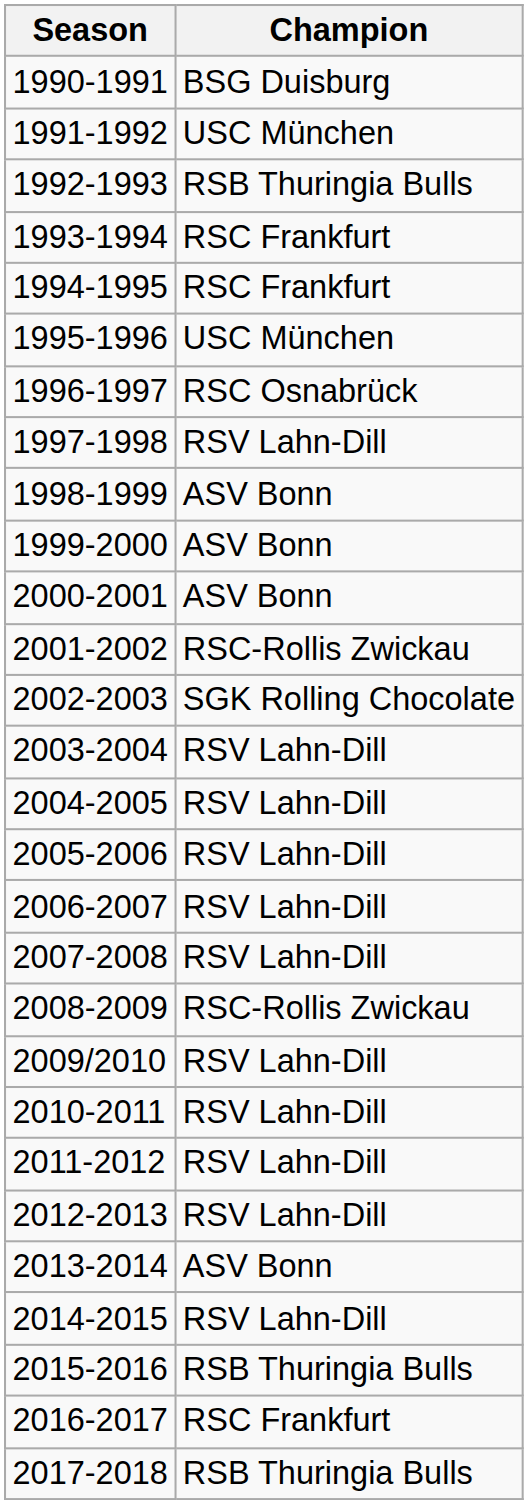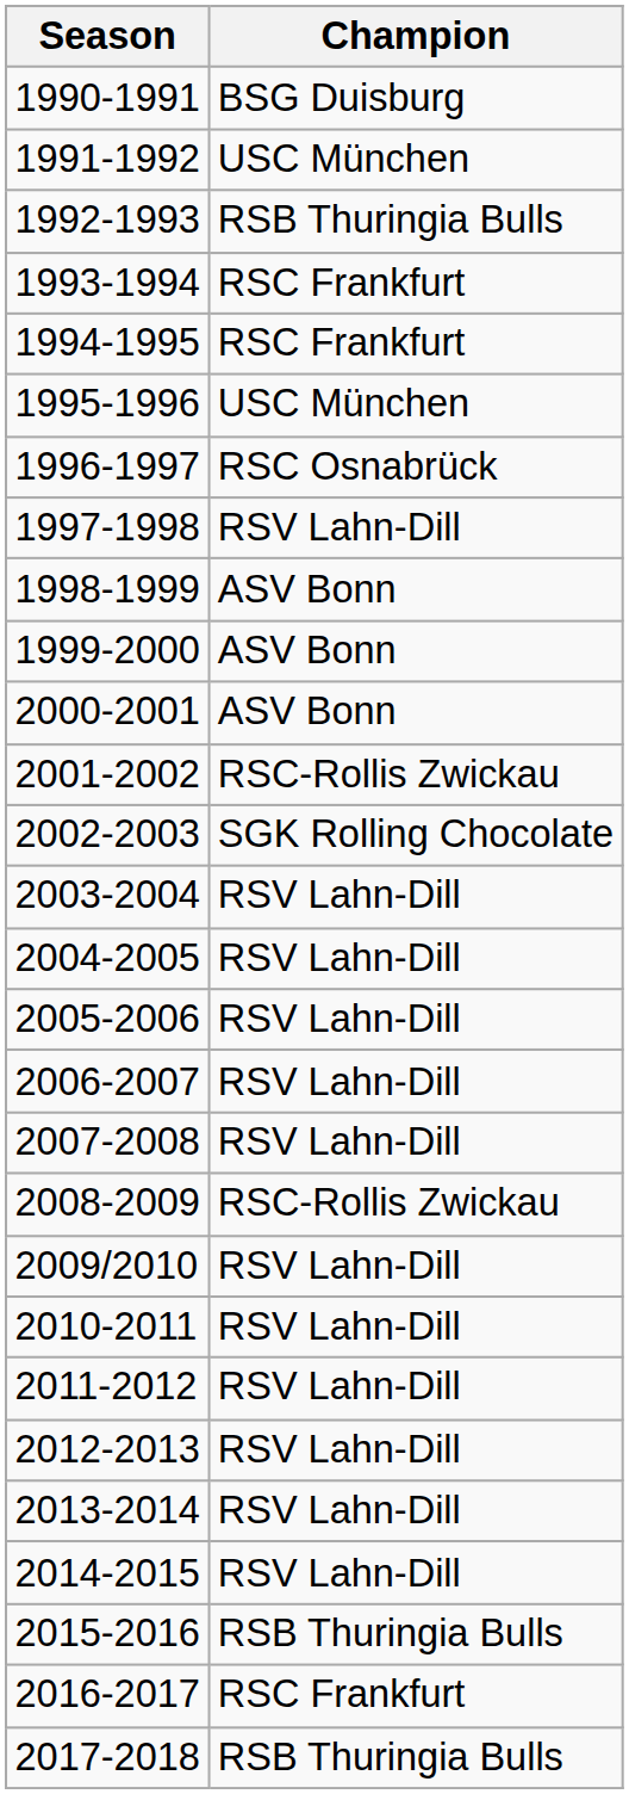2013-2014 | Champion: ASV Bonn -> RSV Lahn-Dill
